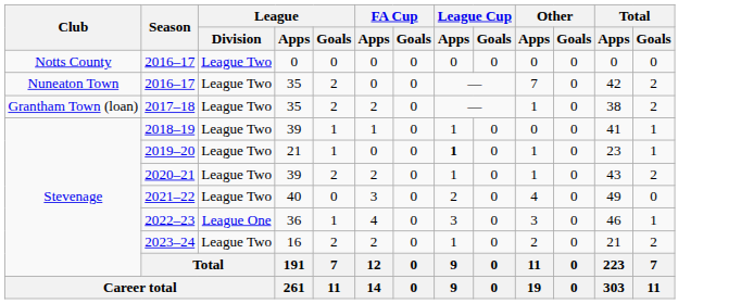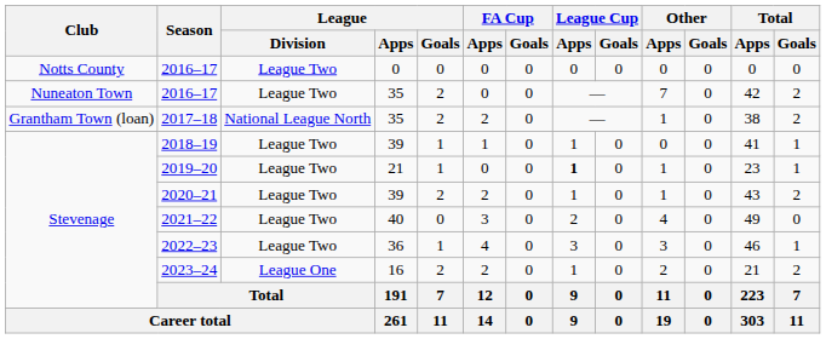2017–18 | League / Division: League Two -> National League North
2022–23 | League / Division: League One -> League Two
2023–24 | League / Division: League Two -> League One
